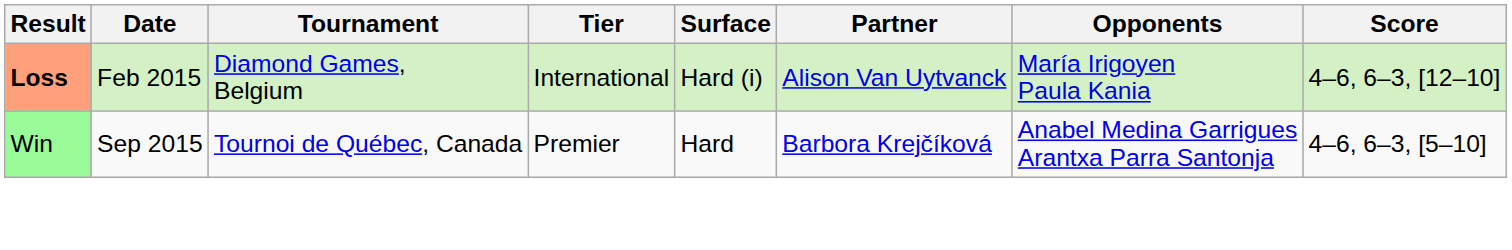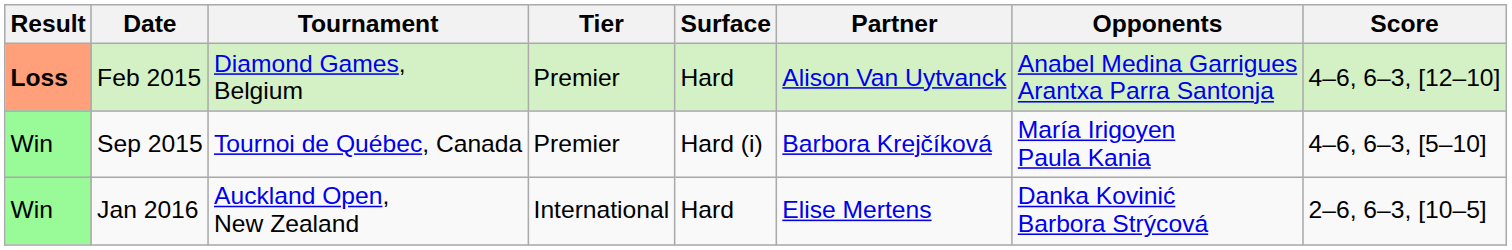Feb 2015 | Tier: International -> Premier
Feb 2015 | Surface: Hard (i) -> Hard
Feb 2015 | Opponents: María Irigoyen Paula Kania -> Anabel Medina Garrigues Arantxa Parra Santonja
Sep 2015 | Surface: Hard -> Hard (i)
Sep 2015 | Opponents: Anabel Medina Garrigues Arantxa Parra Santonja -> María Irigoyen Paula Kania
+ row: Win | Jan 2016 | Auckland Open, New Zealand | International | Hard | Elise Mertens | Danka Kovinić Barbora Strýcová | 2–6, 6–3, [10–5]
